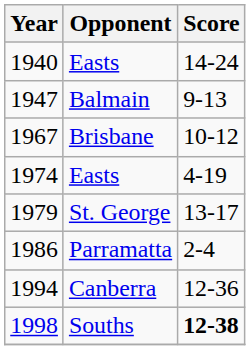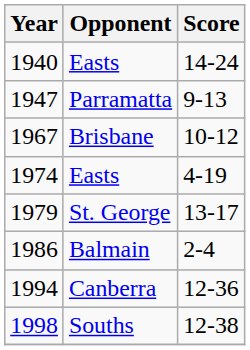1947 | Opponent: Balmain -> Parramatta
1986 | Opponent: Parramatta -> Balmain
1998 | Score: bold -> normal
